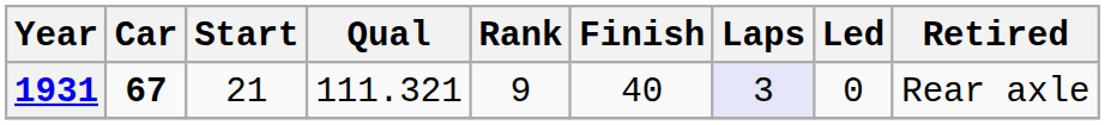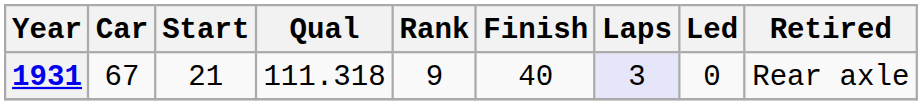1931 | Car: bold -> normal
1931 | Qual: 111.321 -> 111.318
